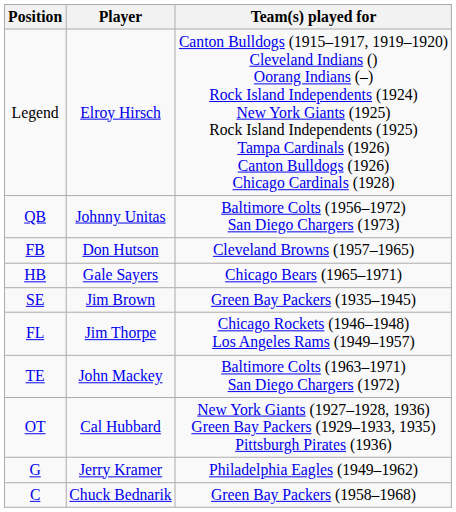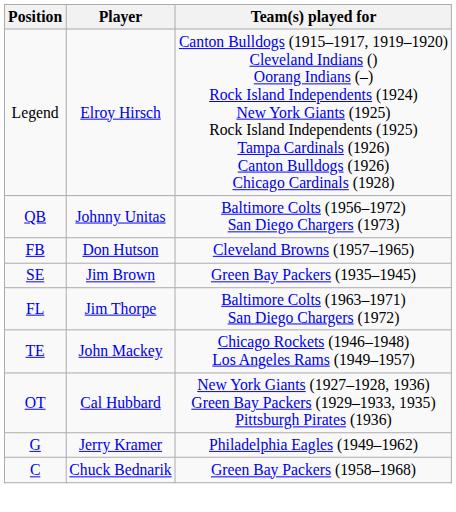- row: HB | Gale Sayers | Chicago Bears (1965–1971)
FL | Team(s) played for: Chicago Rockets (1946–1948) Los Angeles Rams (1949–1957) -> Baltimore Colts (1963–1971) San Diego Chargers (1972)
TE | Team(s) played for: Baltimore Colts (1963–1971) San Diego Chargers (1972) -> Chicago Rockets (1946–1948) Los Angeles Rams (1949–1957)
